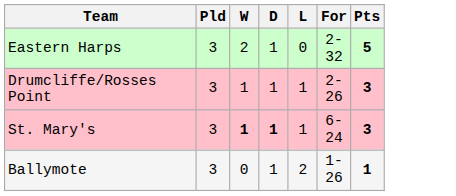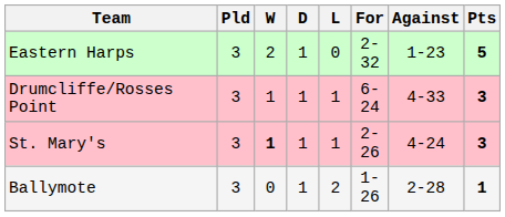+ column: Against | 1-23 | 4-33 | 4-24 | 2-28
Drumcliffe/Rosses Point | For: 2-26 -> 6-24
St. Mary's | D: bold -> normal
St. Mary's | For: 6-24 -> 2-26
